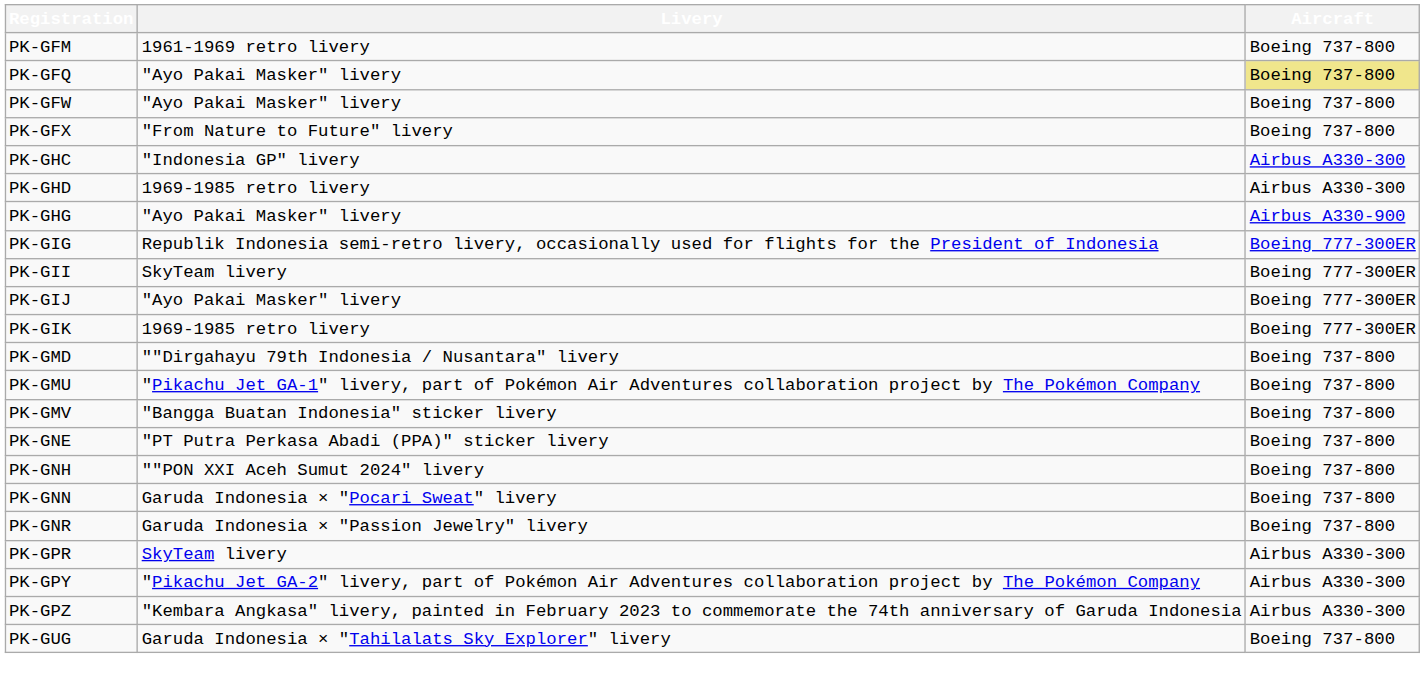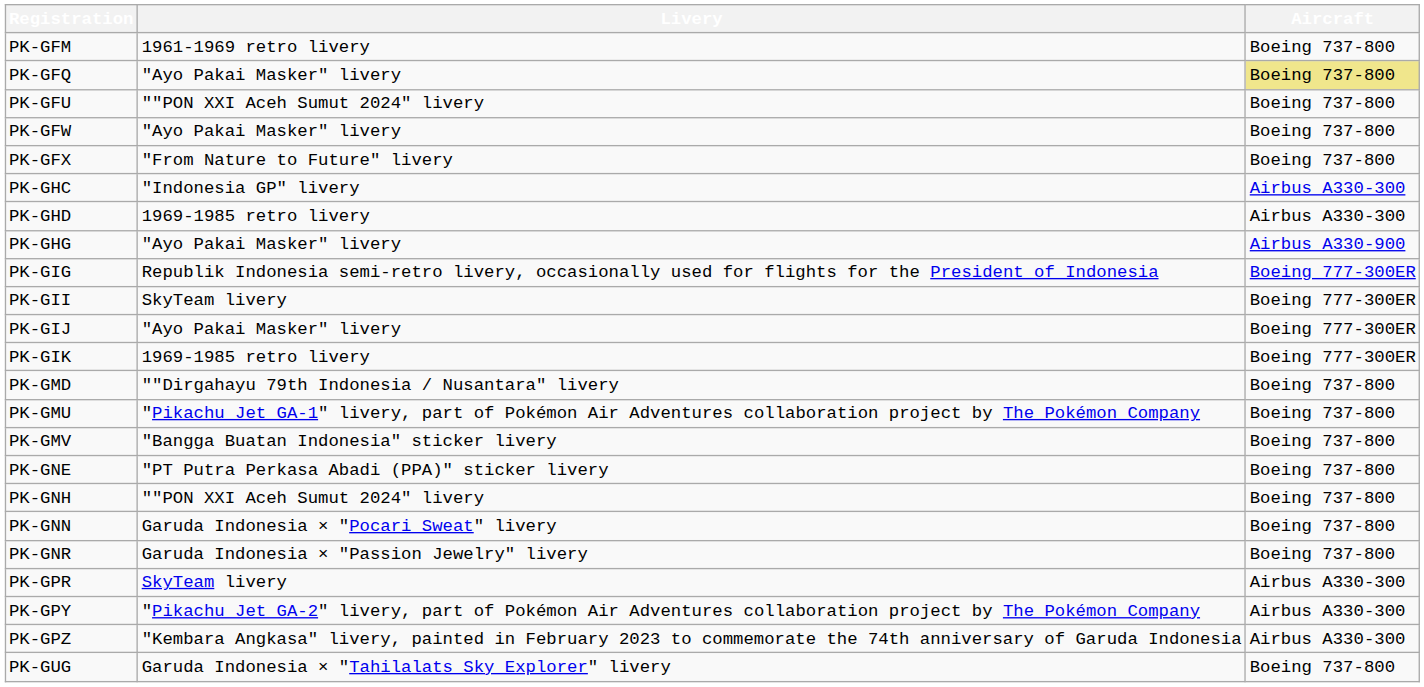+ row: PK-GFU | ""PON XXI Aceh Sumut 2024" livery | Boeing 737-800
